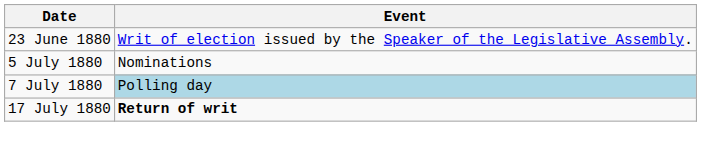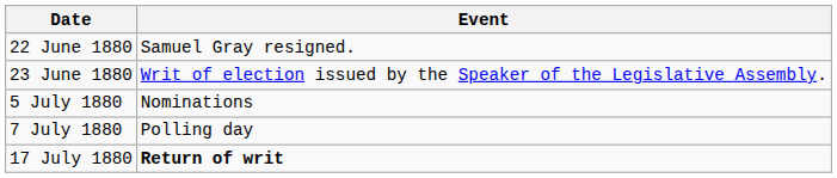+ row: 22 June 1880 | Samuel Gray resigned.
7 July 1880 | Event: lightblue background -> no background
